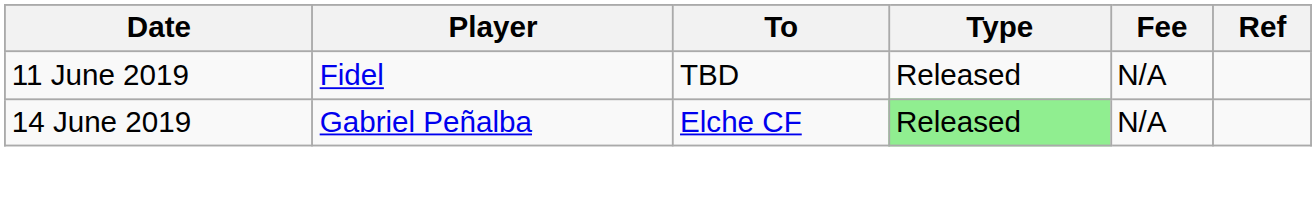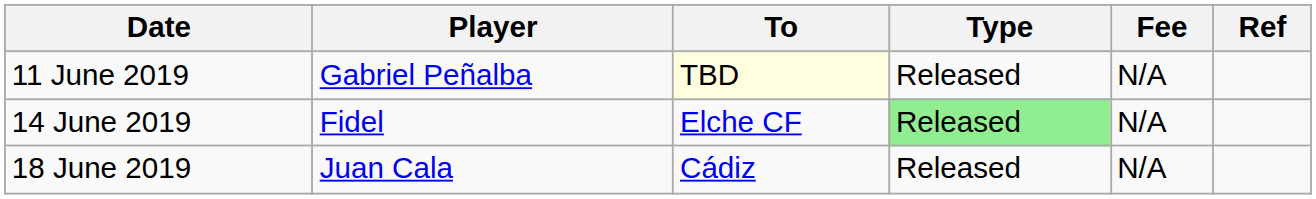11 June 2019 | Player: Fidel -> Gabriel Peñalba
11 June 2019 | To: no background -> lightyellow background
14 June 2019 | Player: Gabriel Peñalba -> Fidel
+ row: 18 June 2019 | Juan Cala | Cádiz | Released | N/A
